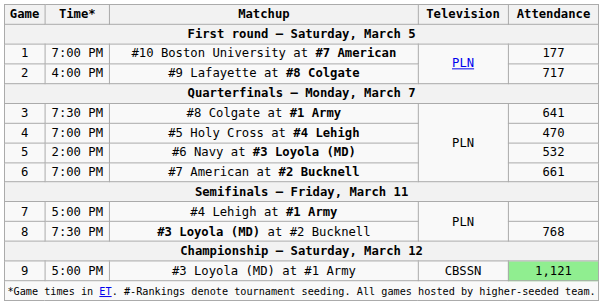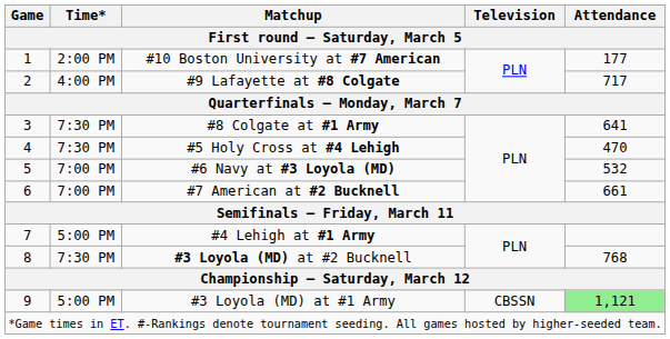#10 Boston University at #7 American | Time*: 7:00 PM -> 2:00 PM
#5 Holy Cross at #4 Lehigh | Time*: 7:00 PM -> 7:30 PM
#6 Navy at #3 Loyola (MD) | Time*: 2:00 PM -> 7:00 PM
